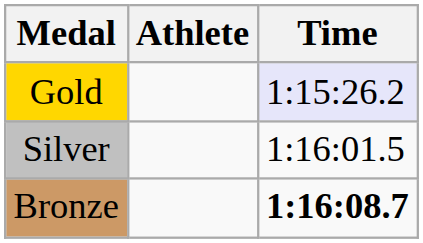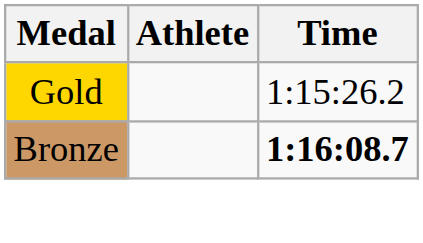Gold | Time: lavender background -> no background
- row: Silver | 1:16:01.5
